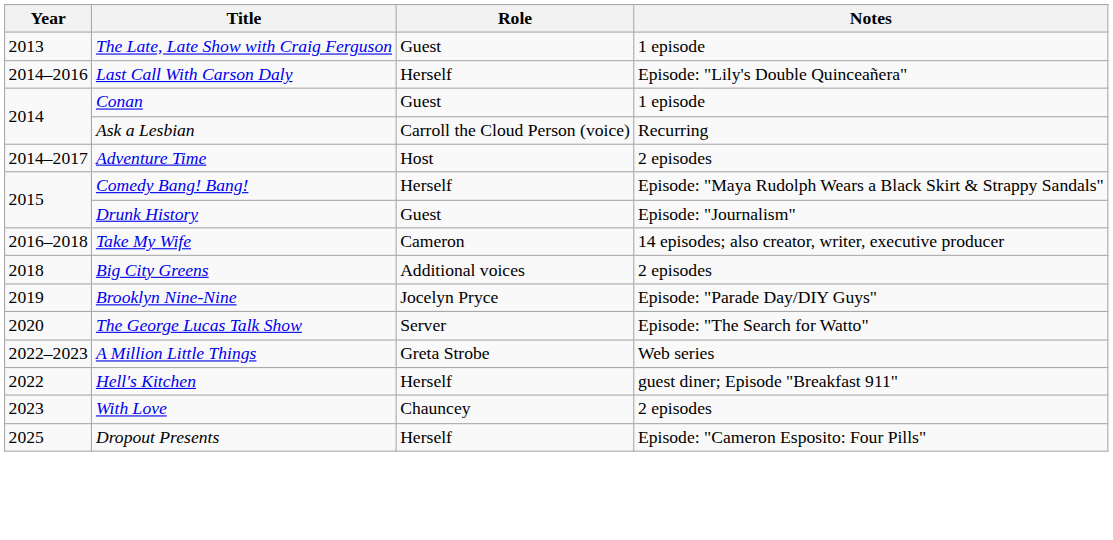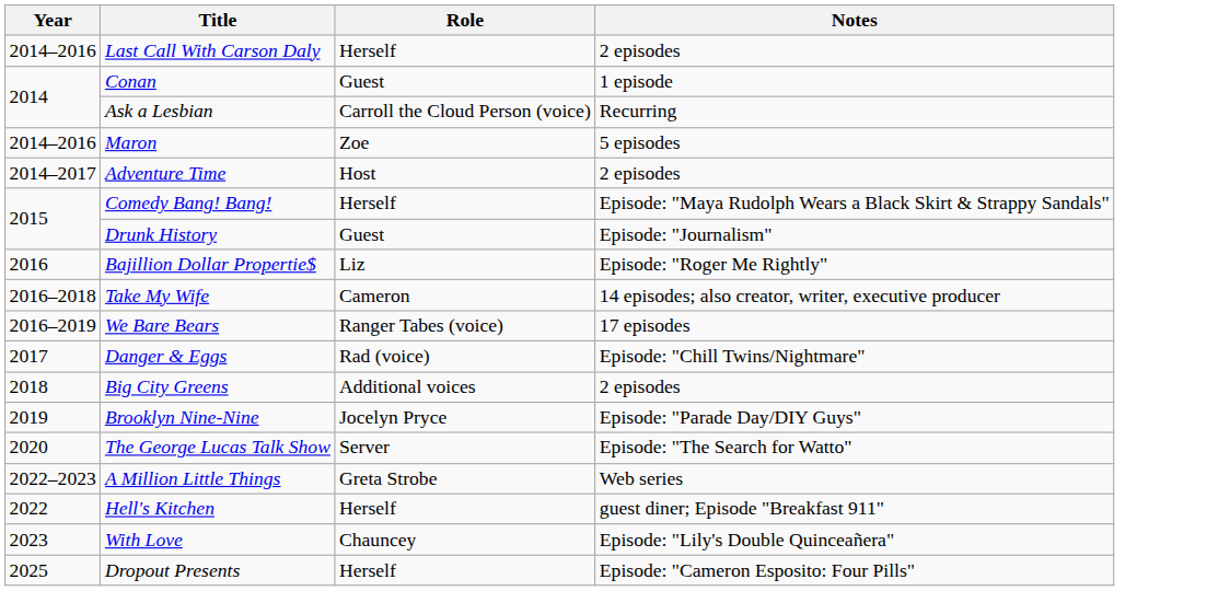- row: 2013 | The Late, Late Show with Craig Ferguson | Guest | 1 episode
Last Call With Carson Daly | Notes: Episode: "Lily's Double Quinceañera" -> 2 episodes
+ row: 2014–2016 | Maron | Zoe | 5 episodes
+ row: 2016 | Bajillion Dollar Propertie$ | Liz | Episode: "Roger Me Rightly"
+ row: 2016–2019 | We Bare Bears | Ranger Tabes (voice) | 17 episodes
+ row: 2017 | Danger & Eggs | Rad (voice) | Episode: "Chill Twins/Nightmare"
With Love | Notes: 2 episodes -> Episode: "Lily's Double Quinceañera"
